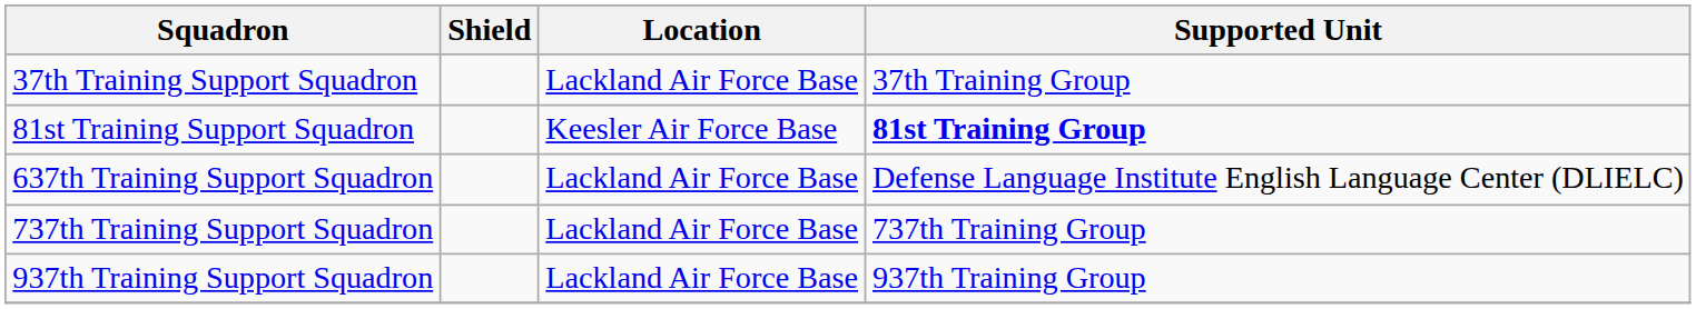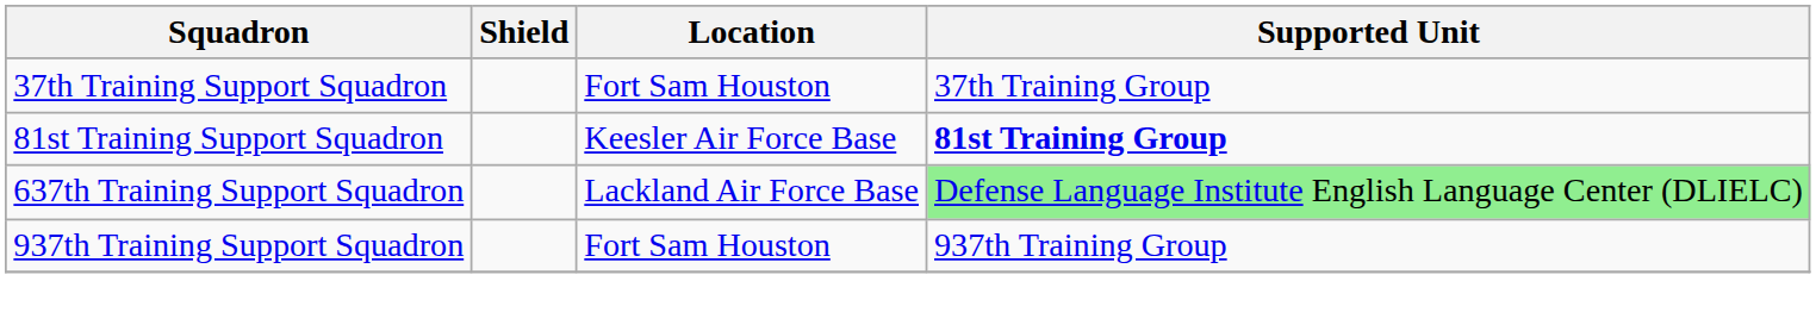37th Training Support Squadron | Location: Lackland Air Force Base -> Fort Sam Houston
637th Training Support Squadron | Supported Unit: no background -> lightgreen background
- row: 737th Training Support Squadron | Lackland Air Force Base | 737th Training Group
937th Training Support Squadron | Location: Lackland Air Force Base -> Fort Sam Houston
